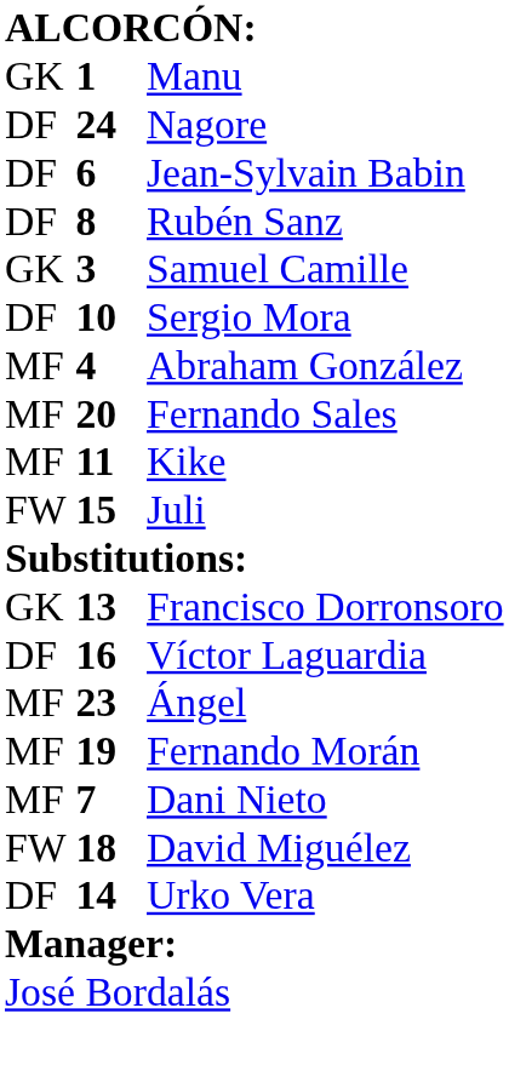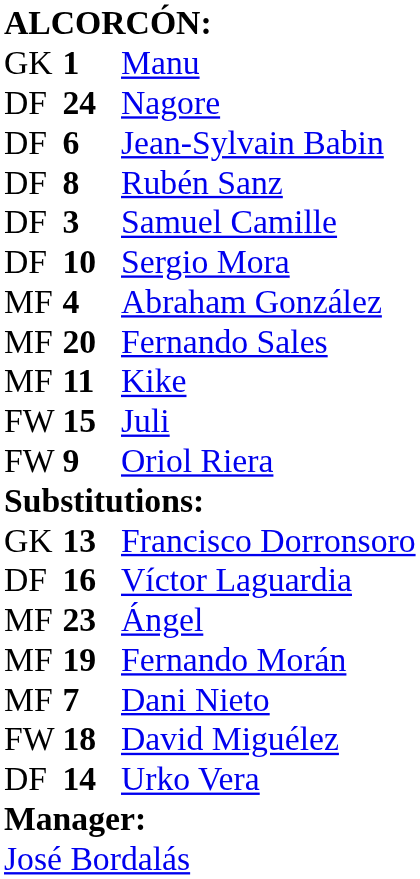Samuel Camille | column 1: GK -> DF
+ row: FW | 9 | Oriol Riera
